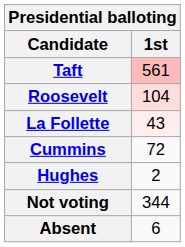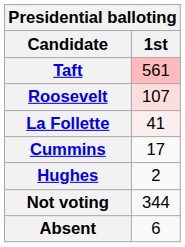Roosevelt | 1st: 104 -> 107
La Follette | 1st: 43 -> 41
Cummins | 1st: 72 -> 17
